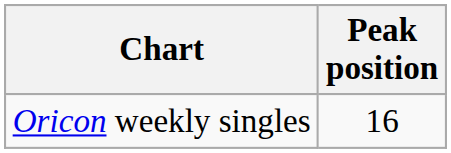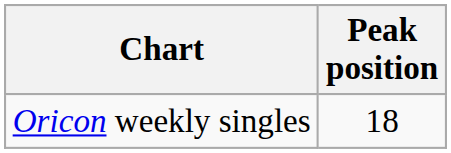Oricon weekly singles | Peak position: 16 -> 18
